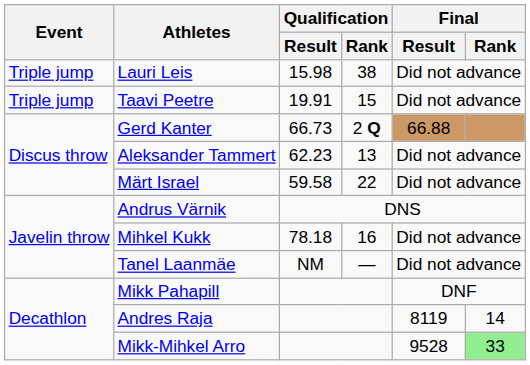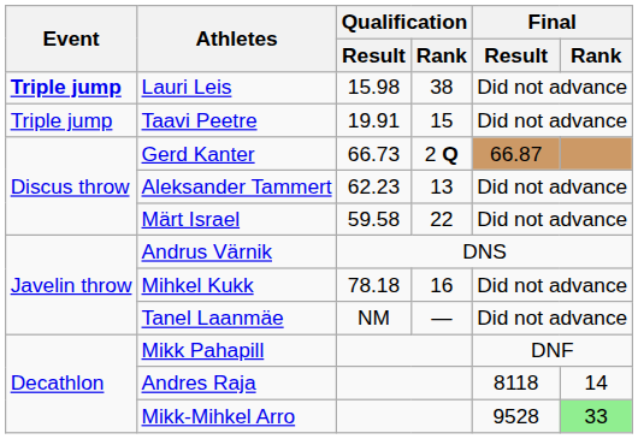Lauri Leis | Event: normal -> bold
Gerd Kanter | Final / Result: 66.88 -> 66.87
Andres Raja | Final / Result: 8119 -> 8118
